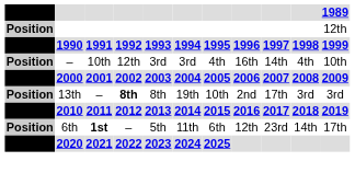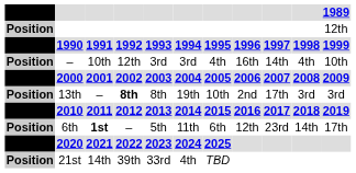+ row: Position | 21st | 14th | 39th | 33rd | 4th | TBD
